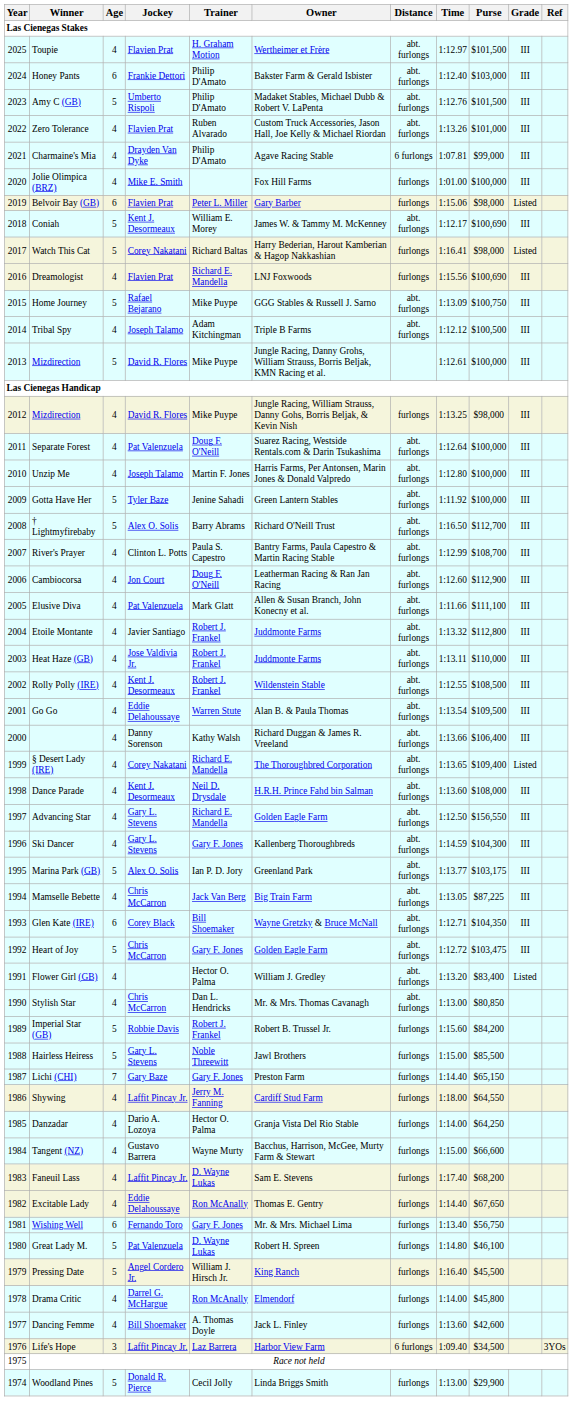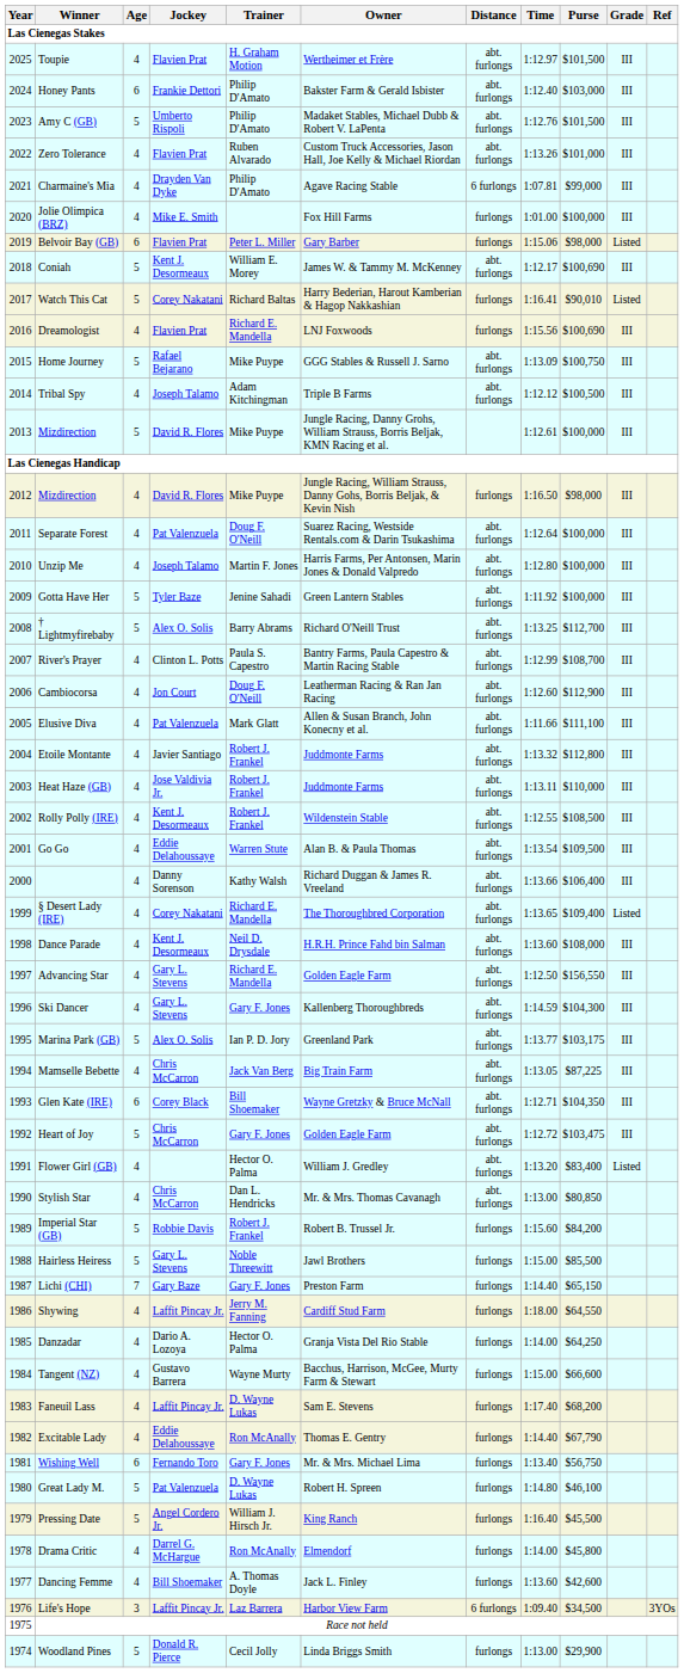Watch This Cat | Purse: $98,000 -> $90,010
2012 / Mizdirection | Time: 1:13.25 -> 1:16.50
† Lightmyfirebaby | Time: 1:16.50 -> 1:13.25
Excitable Lady | Purse: $67,650 -> $67,790
